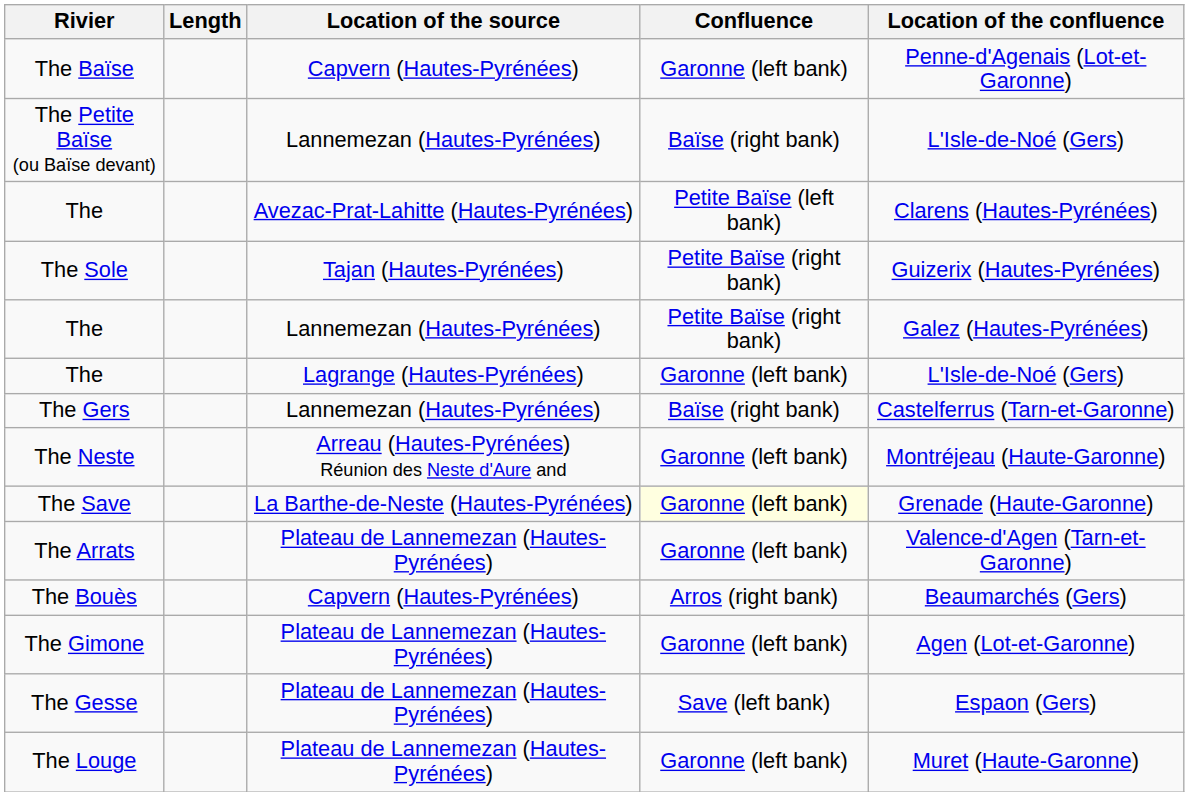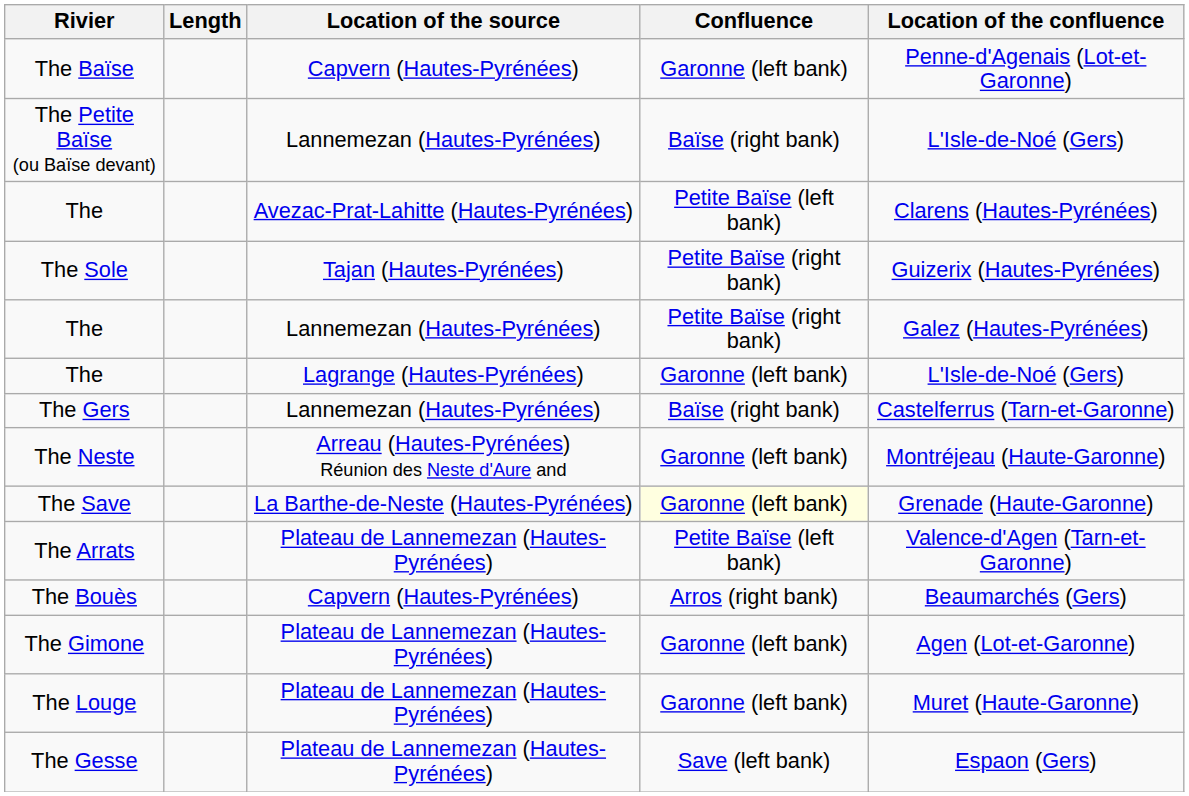The Arrats | Confluence: Garonne (left bank) -> Petite Baïse (left bank)
rows swapped: The Gesse <-> The Louge
